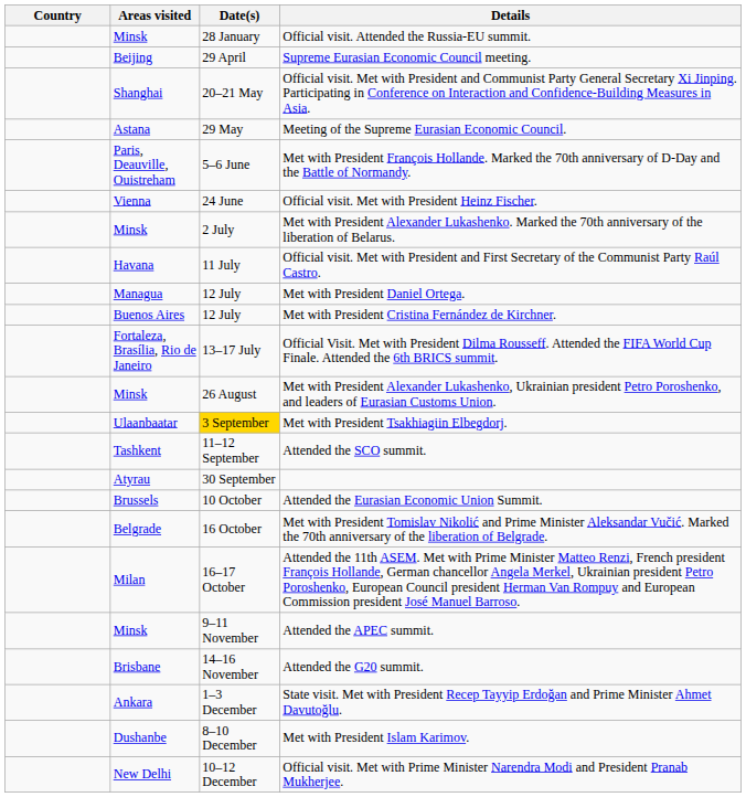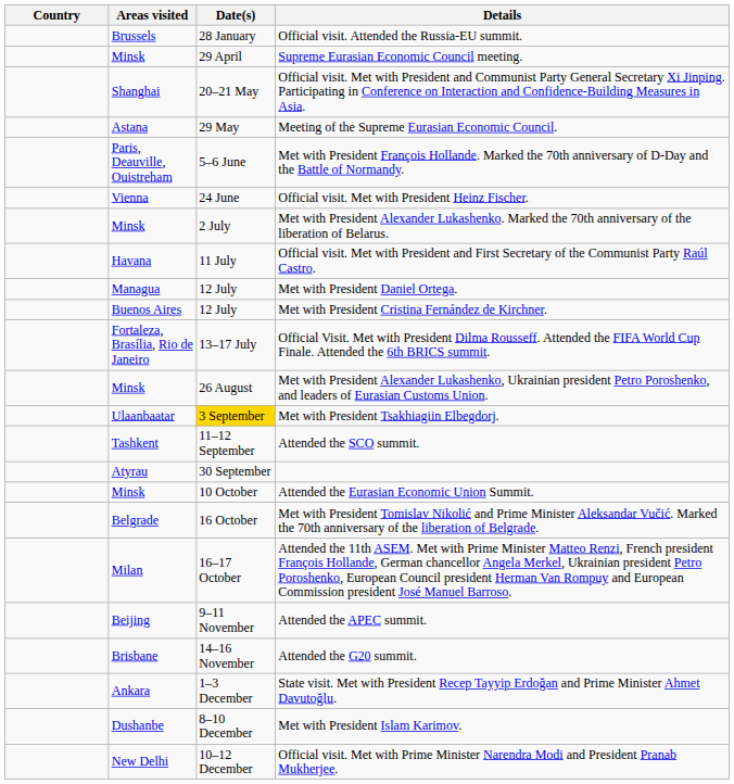Official visit. Attended the Russia-EU summit. | Areas visited: Minsk -> Brussels
Supreme Eurasian Economic Council meeting. | Areas visited: Beijing -> Minsk
Attended the Eurasian Economic Union Summit. | Areas visited: Brussels -> Minsk
Attended the APEC summit. | Areas visited: Minsk -> Beijing
